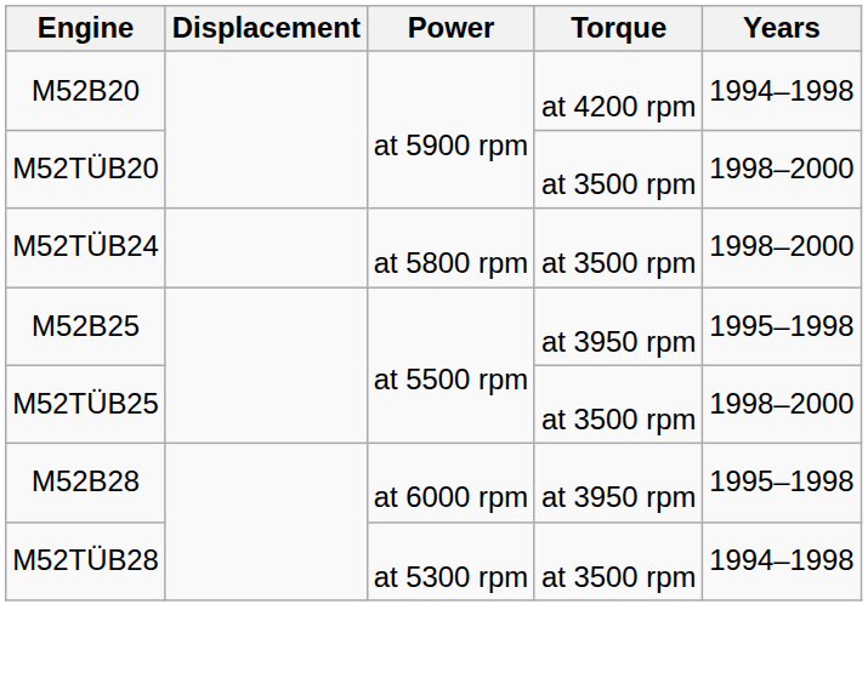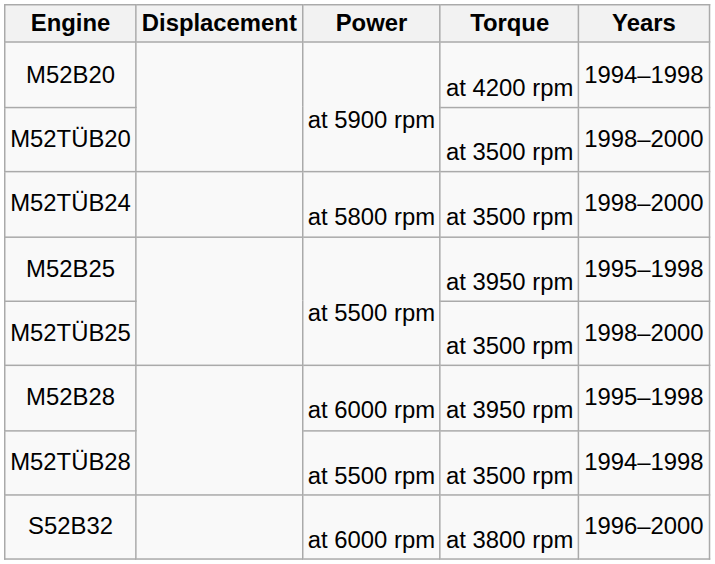M52TÜB28 | Power: at 5300 rpm -> at 5500 rpm
+ row: S52B32 | at 6000 rpm | at 3800 rpm | 1996–2000
